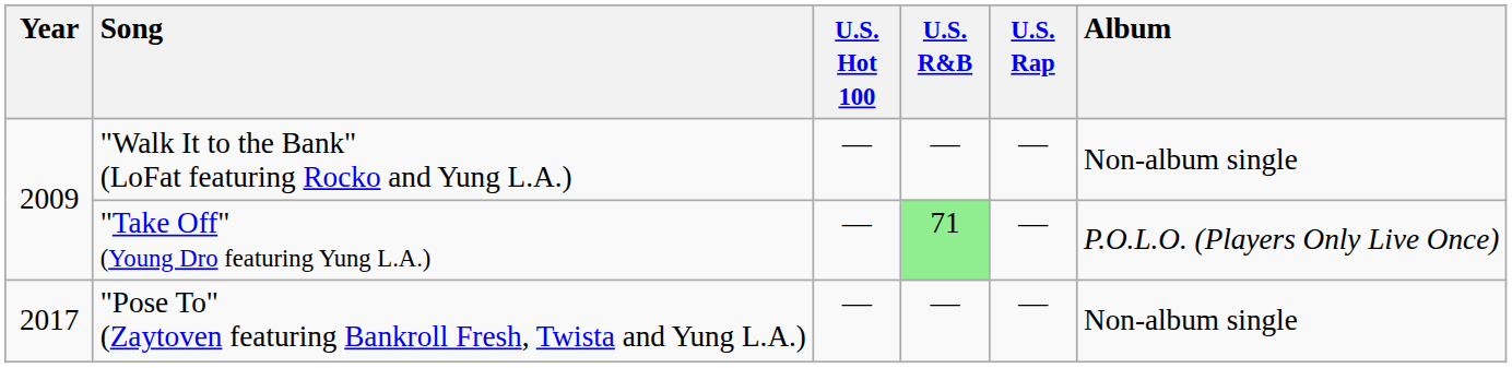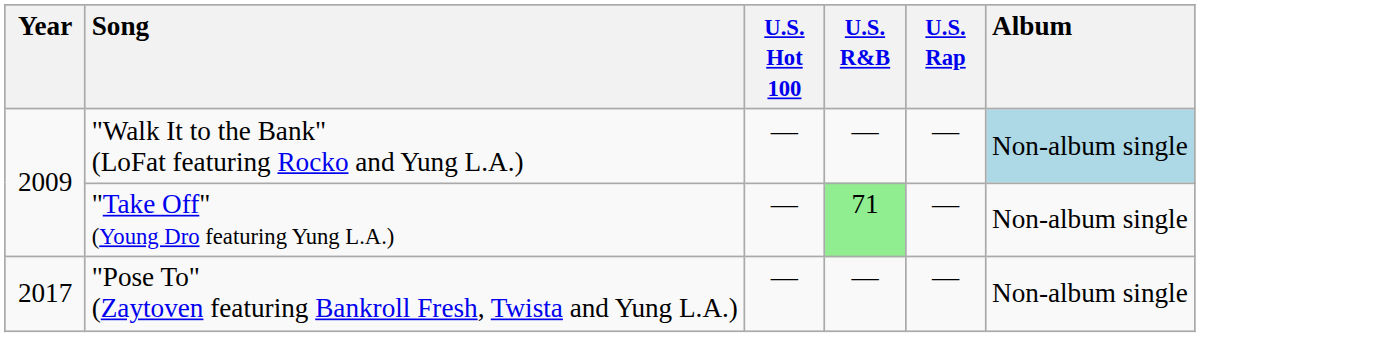"Walk It to the Bank" (LoFat featuring Rocko and Yung L.A.) | Album: no background -> lightblue background
"Take Off" (Young Dro featuring Yung L.A.) | Album: P.O.L.O. (Players Only Live Once) -> Non-album single
